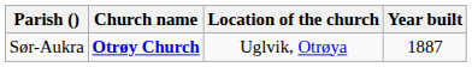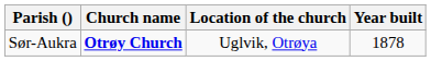Sør-Aukra | Year built: 1887 -> 1878
